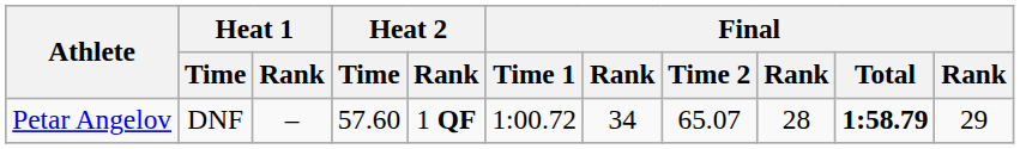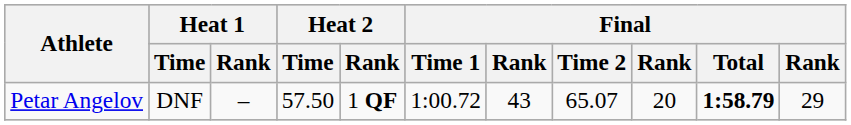Petar Angelov | Heat 2 / Time: 57.60 -> 57.50
Petar Angelov | column 7: 34 -> 43
Petar Angelov | column 9: 28 -> 20
